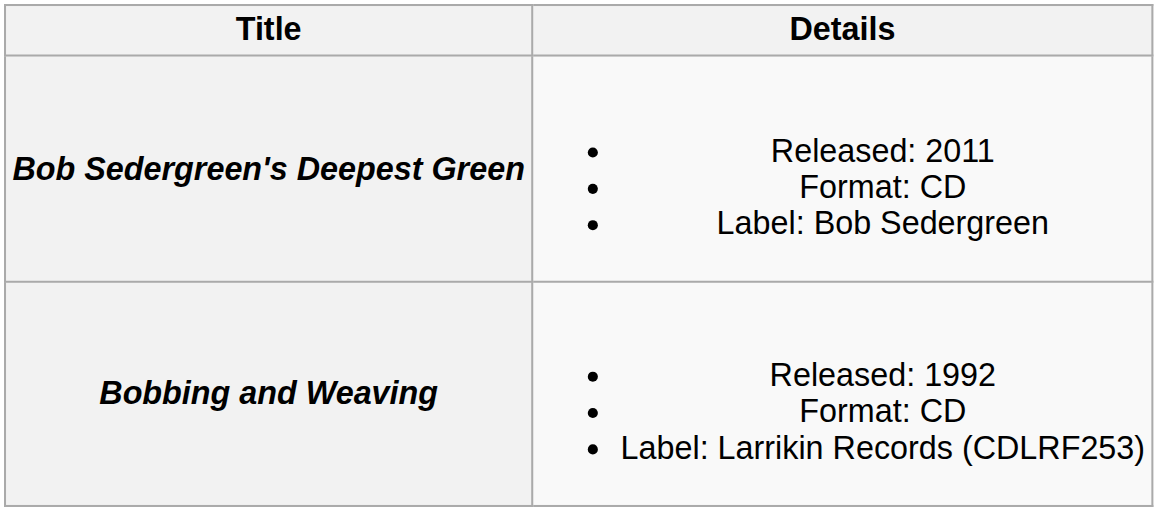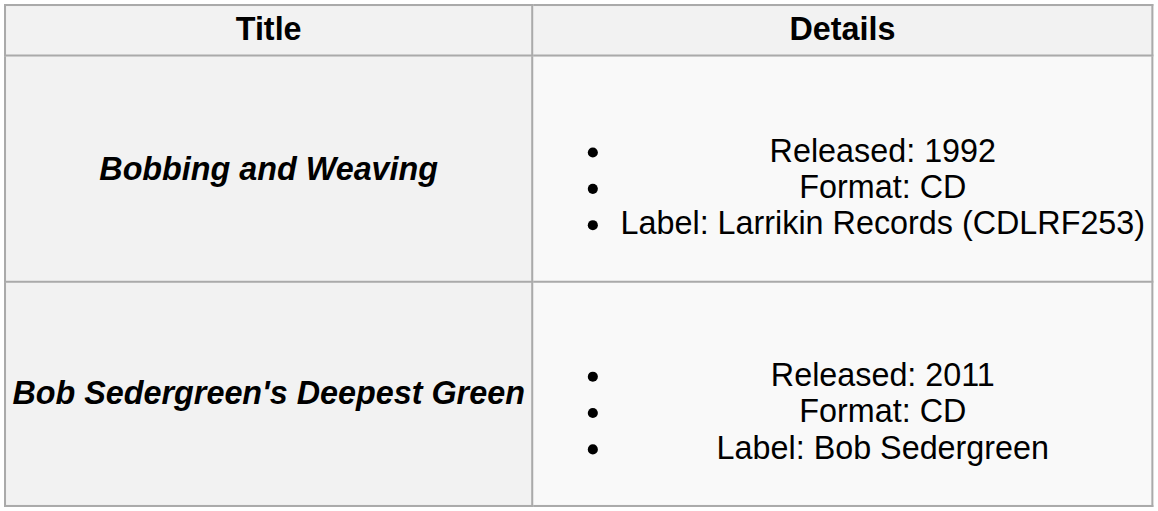rows swapped: Bobbing and Weaving <-> Bob Sedergreen's Deepest Green
